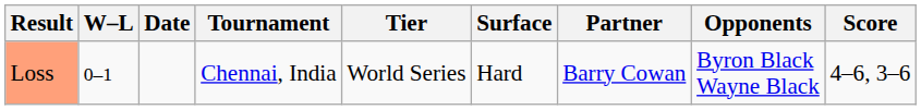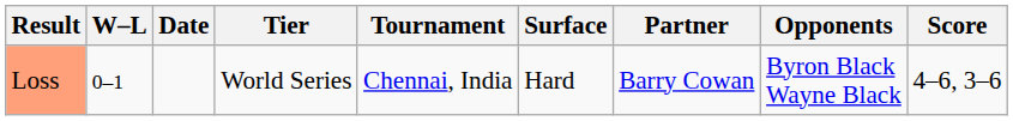columns swapped: Tournament <-> Tier
